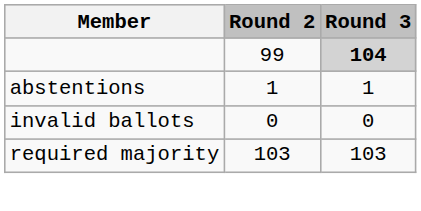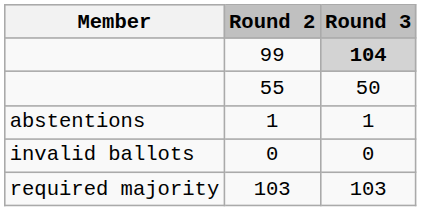+ row: 55 | 50
